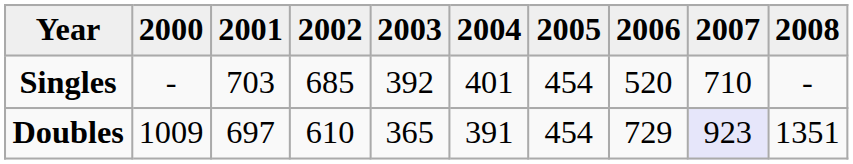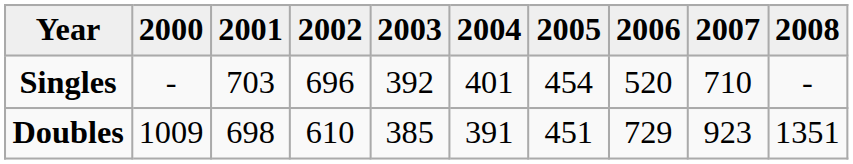Singles | 2002: 685 -> 696
Doubles | 2001: 697 -> 698
Doubles | 2003: 365 -> 385
Doubles | 2005: 454 -> 451
Doubles | 2007: lavender background -> no background
